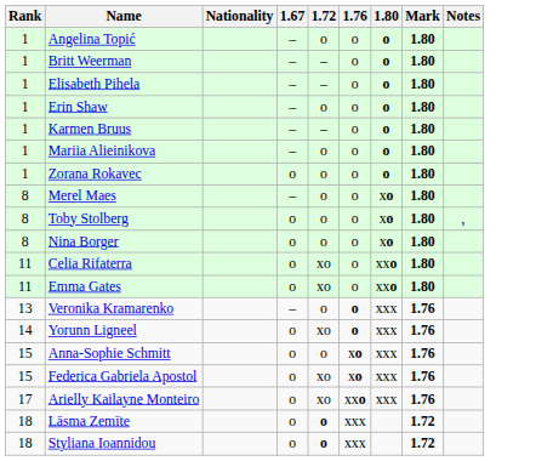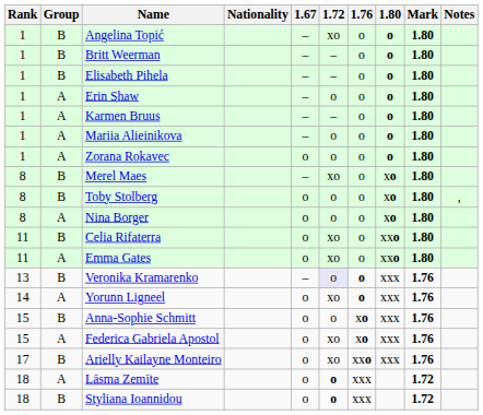+ column: Group | B | B | B | A | A | A | A | B | B | A | B | A | B | A | B | A | B | A | B
Angelina Topić | 1.72: o -> xo
Merel Maes | 1.72: o -> xo
Veronika Kramarenko | 1.72: no background -> lavender background
